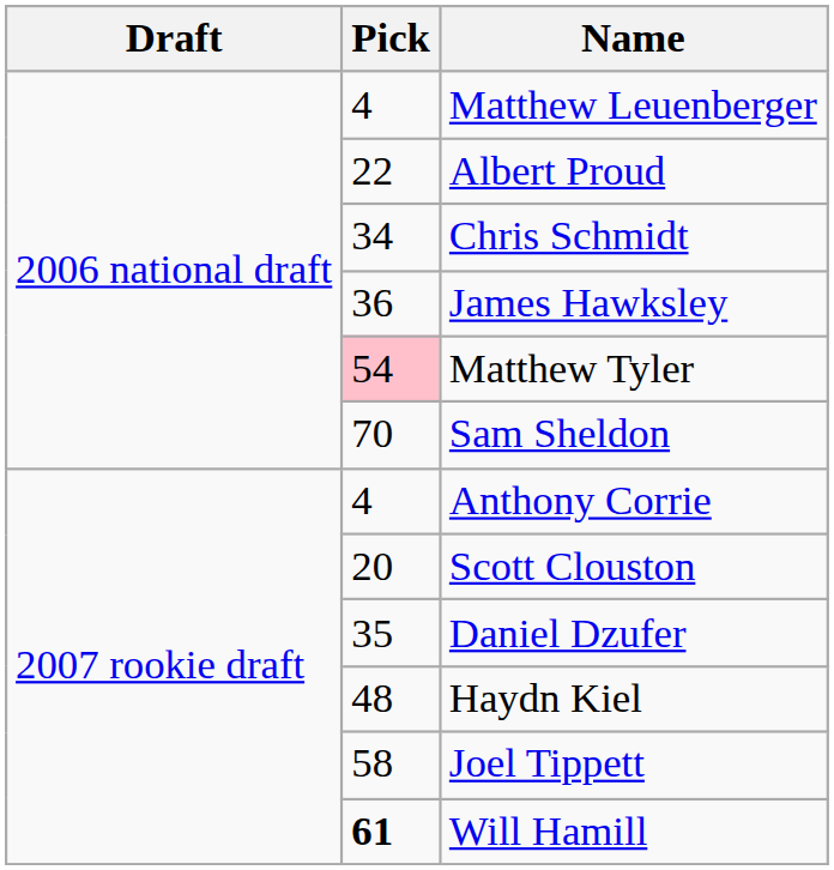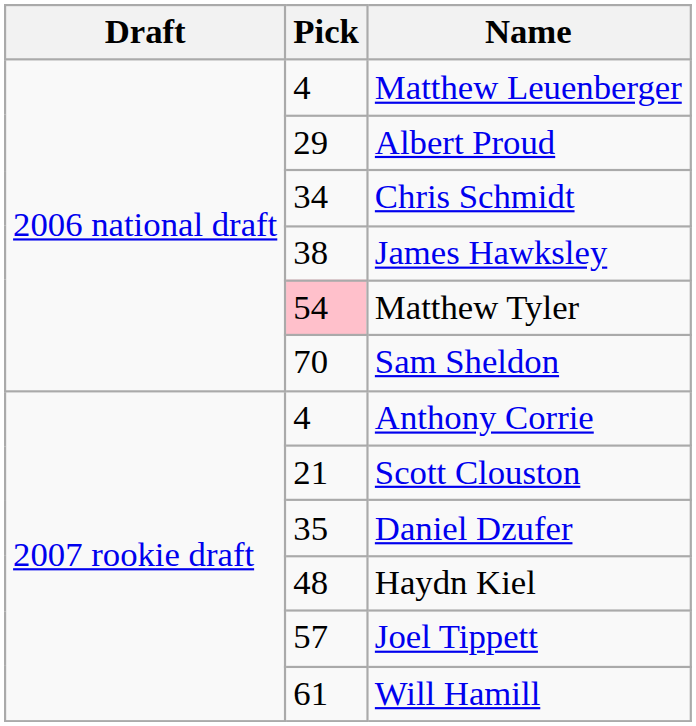Albert Proud | Pick: 22 -> 29
James Hawksley | Pick: 36 -> 38
Scott Clouston | Pick: 20 -> 21
Joel Tippett | Pick: 58 -> 57
Will Hamill | Pick: bold -> normal
